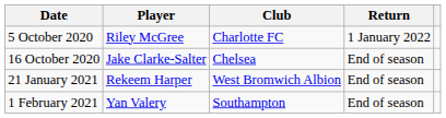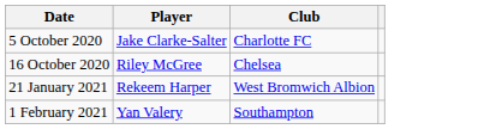- column: Return | 1 January 2022 | End of season | End of season | End of season
5 October 2020 | Player: Riley McGree -> Jake Clarke-Salter
16 October 2020 | Player: Jake Clarke-Salter -> Riley McGree
